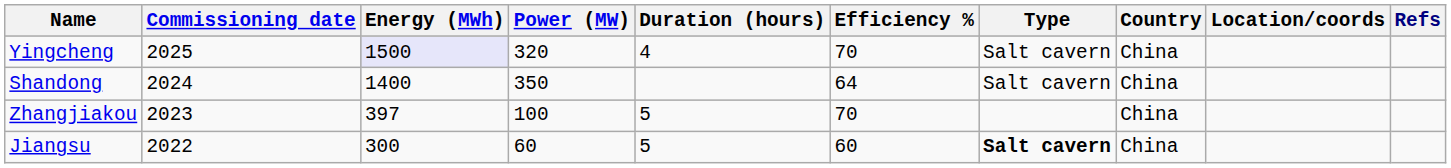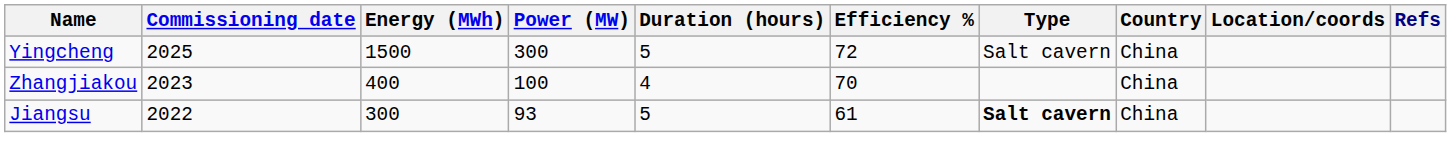Yingcheng | Energy (MWh): lavender background -> no background
Yingcheng | Power (MW): 320 -> 300
Yingcheng | Duration (hours): 4 -> 5
Yingcheng | Efficiency %: 70 -> 72
- row: Shandong | 2024 | 1400 | 350 | 64 | Salt cavern | China
Zhangjiakou | Energy (MWh): 397 -> 400
Zhangjiakou | Duration (hours): 5 -> 4
Jiangsu | Power (MW): 60 -> 93
Jiangsu | Efficiency %: 60 -> 61
